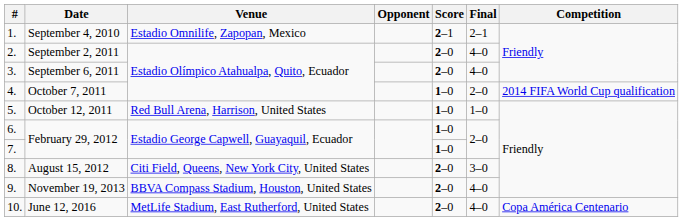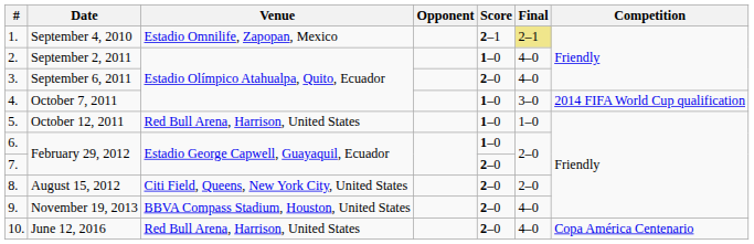September 4, 2010 | Final: no background -> khaki background
September 2, 2011 | Score: 2–0 -> 1–0
October 7, 2011 | Final: 2–0 -> 3–0
7. / February 29, 2012 | Score: 1–0 -> 2–0
August 15, 2012 | Final: 3–0 -> 2–0
June 12, 2016 | Venue: MetLife Stadium, East Rutherford, United States -> Red Bull Arena, Harrison, United States
